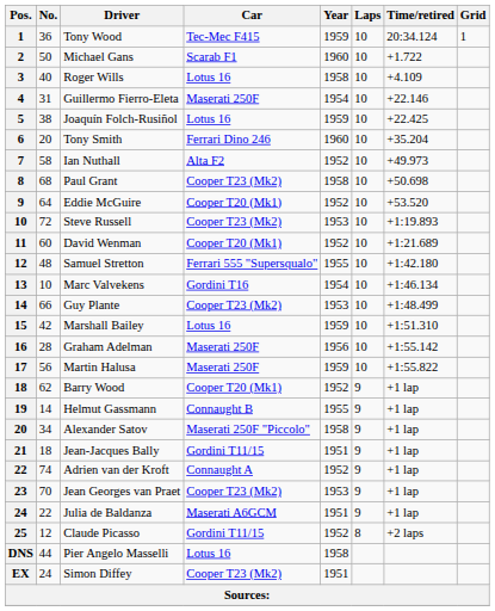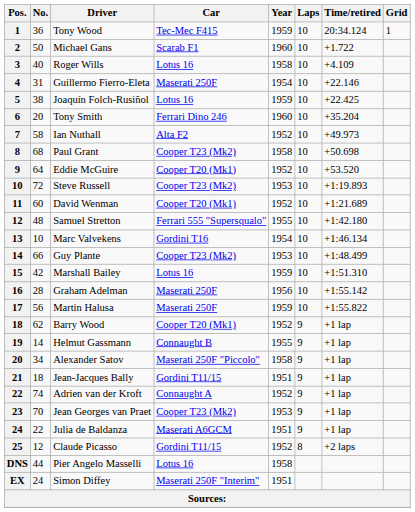Simon Diffey | Car: Cooper T23 (Mk2) -> Maserati 250F "Interim"
